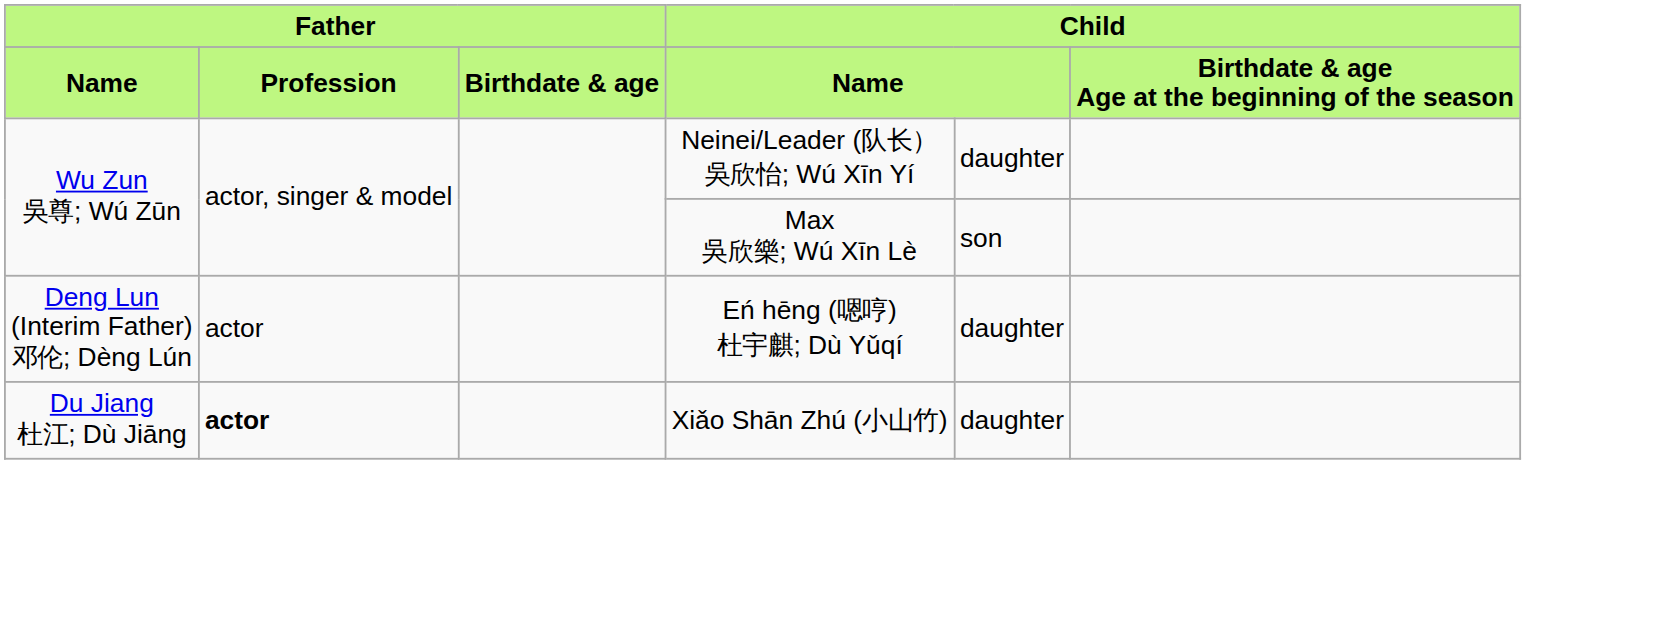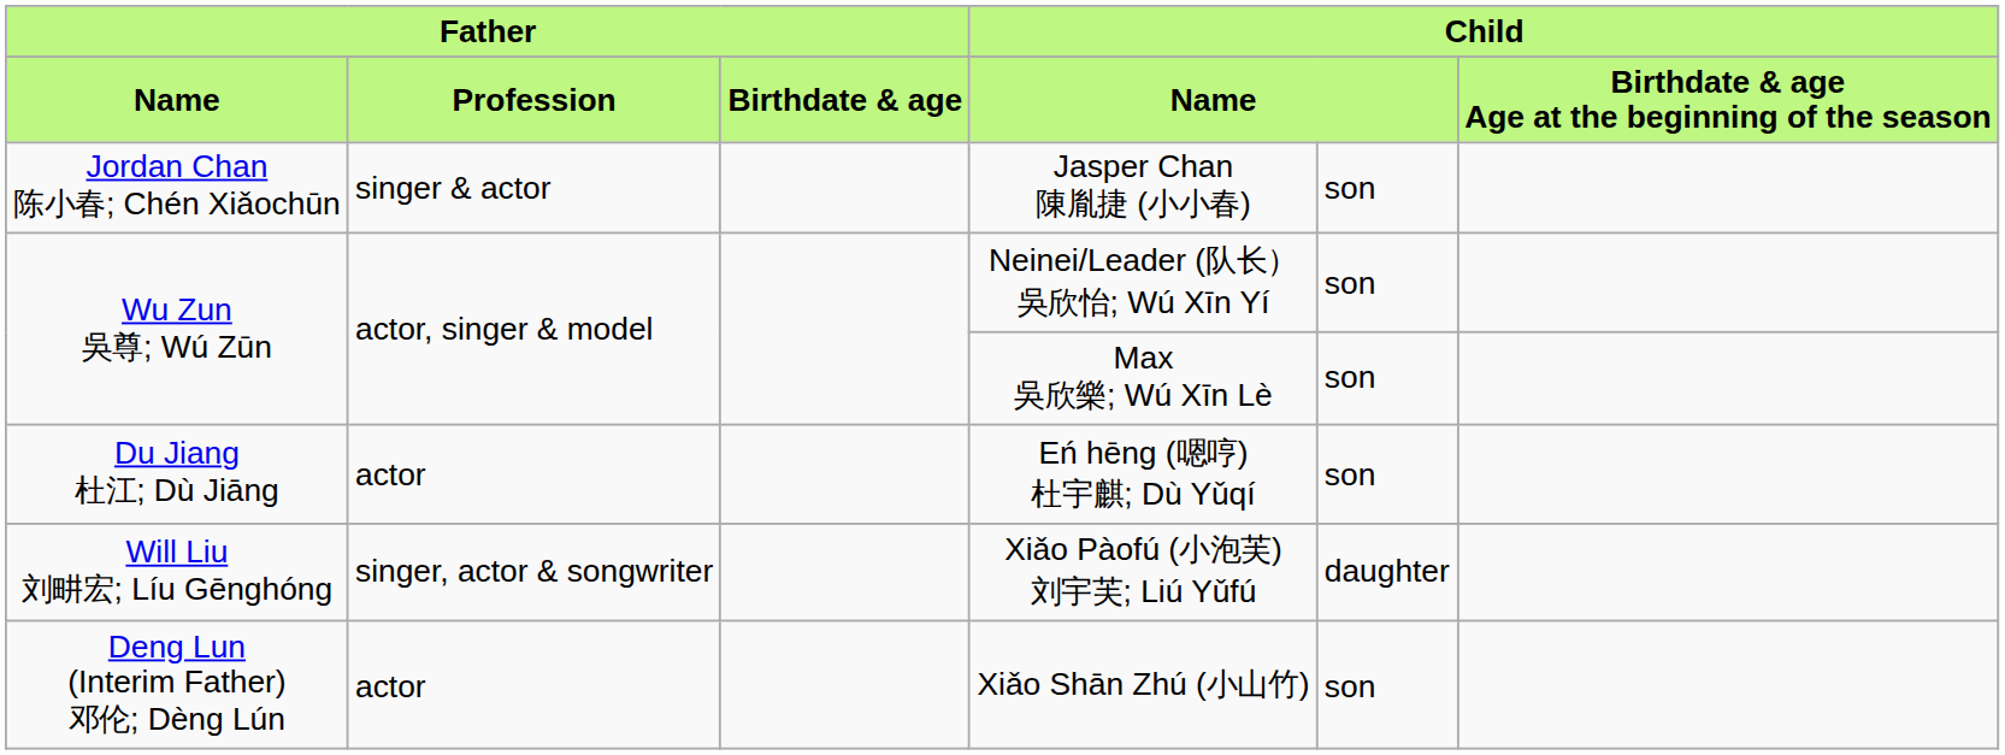+ row: Jordan Chan 陈小春; Chén Xiǎochūn | singer & actor | Jasper Chan 陳胤捷 (小小春) | son
Neinei/Leader (队长） 吳欣怡; Wú Xīn Yí | column 5: daughter -> son
Eń hēng (嗯哼) 杜宇麒; Dù Yǔqí | column 1: Deng Lun (Interim Father) 邓伦; Dèng Lún -> Du Jiang 杜江; Dù Jiāng
Eń hēng (嗯哼) 杜宇麒; Dù Yǔqí | column 5: daughter -> son
+ row: Will Liu 刘畊宏; Líu Gēnghóng | singer, actor & songwriter | Xiǎo Pàofú (小泡芙) 刘宇芙; Liú Yǔfú | daughter
Xiǎo Shān Zhú (小山竹) | column 1: Du Jiang 杜江; Dù Jiāng -> Deng Lun (Interim Father) 邓伦; Dèng Lún
Xiǎo Shān Zhú (小山竹) | column 2: bold -> normal
Xiǎo Shān Zhú (小山竹) | column 5: daughter -> son
